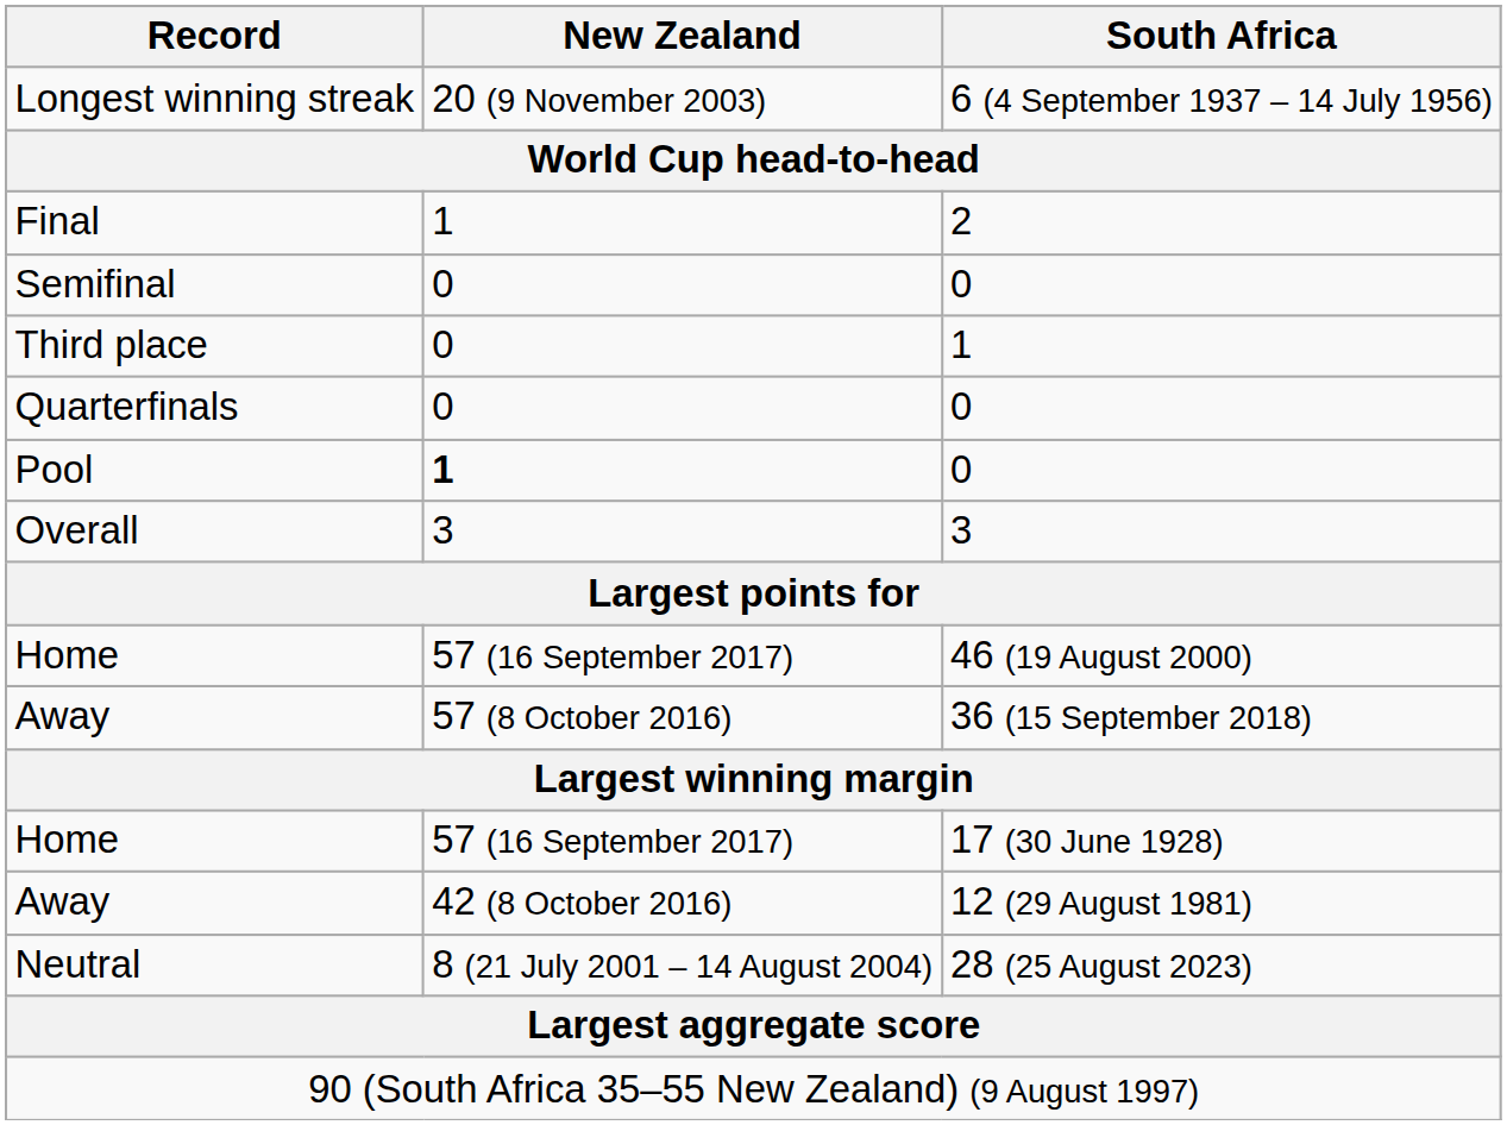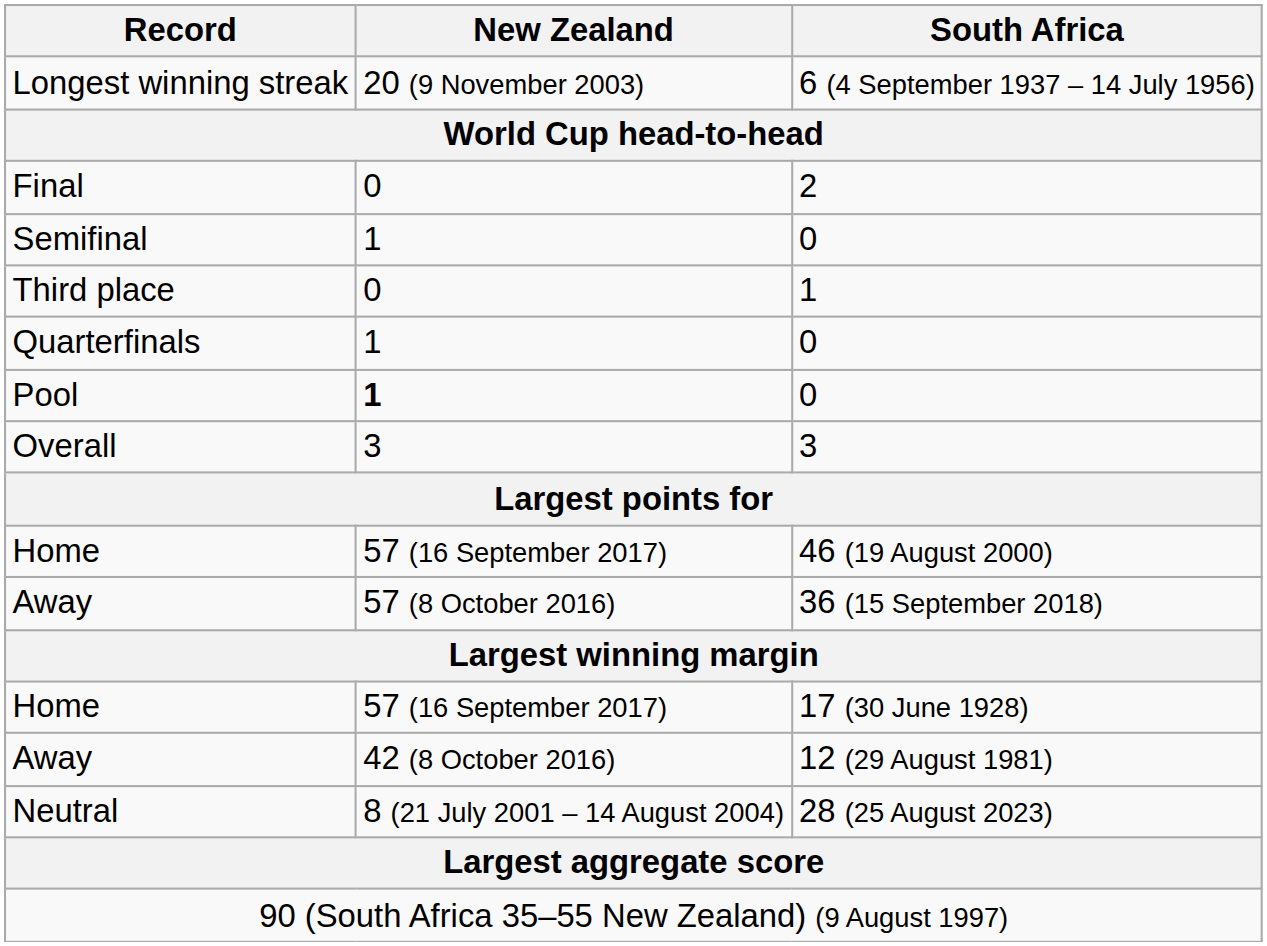Final | New Zealand: 1 -> 0
Semifinal | New Zealand: 0 -> 1
Quarterfinals | New Zealand: 0 -> 1
